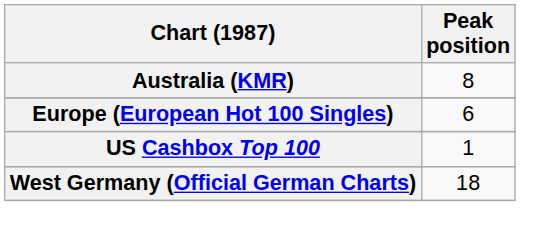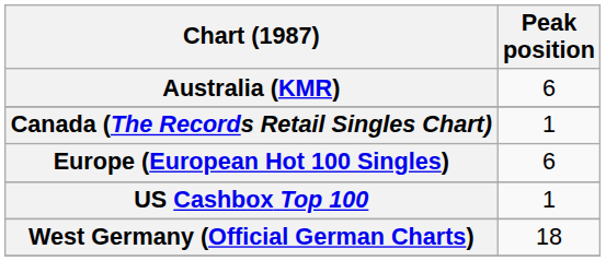Australia (KMR) | Peak position: 8 -> 6
+ row: Canada (The Records Retail Singles Chart) | 1
